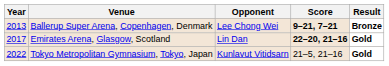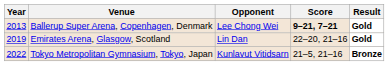Ballerup Super Arena, Copenhagen, Denmark | Result: Bronze -> Gold
Emirates Arena, Glasgow, Scotland | Year: 2017 -> 2019
Emirates Arena, Glasgow, Scotland | Score: bold -> normal
Tokyo Metropolitan Gymnasium, Tokyo, Japan | Result: Gold -> Bronze
